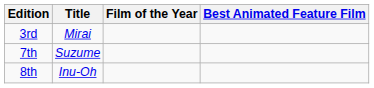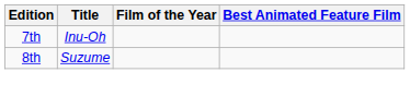- row: 3rd | Mirai
7th | Title: Suzume -> Inu-Oh
8th | Title: Inu-Oh -> Suzume
